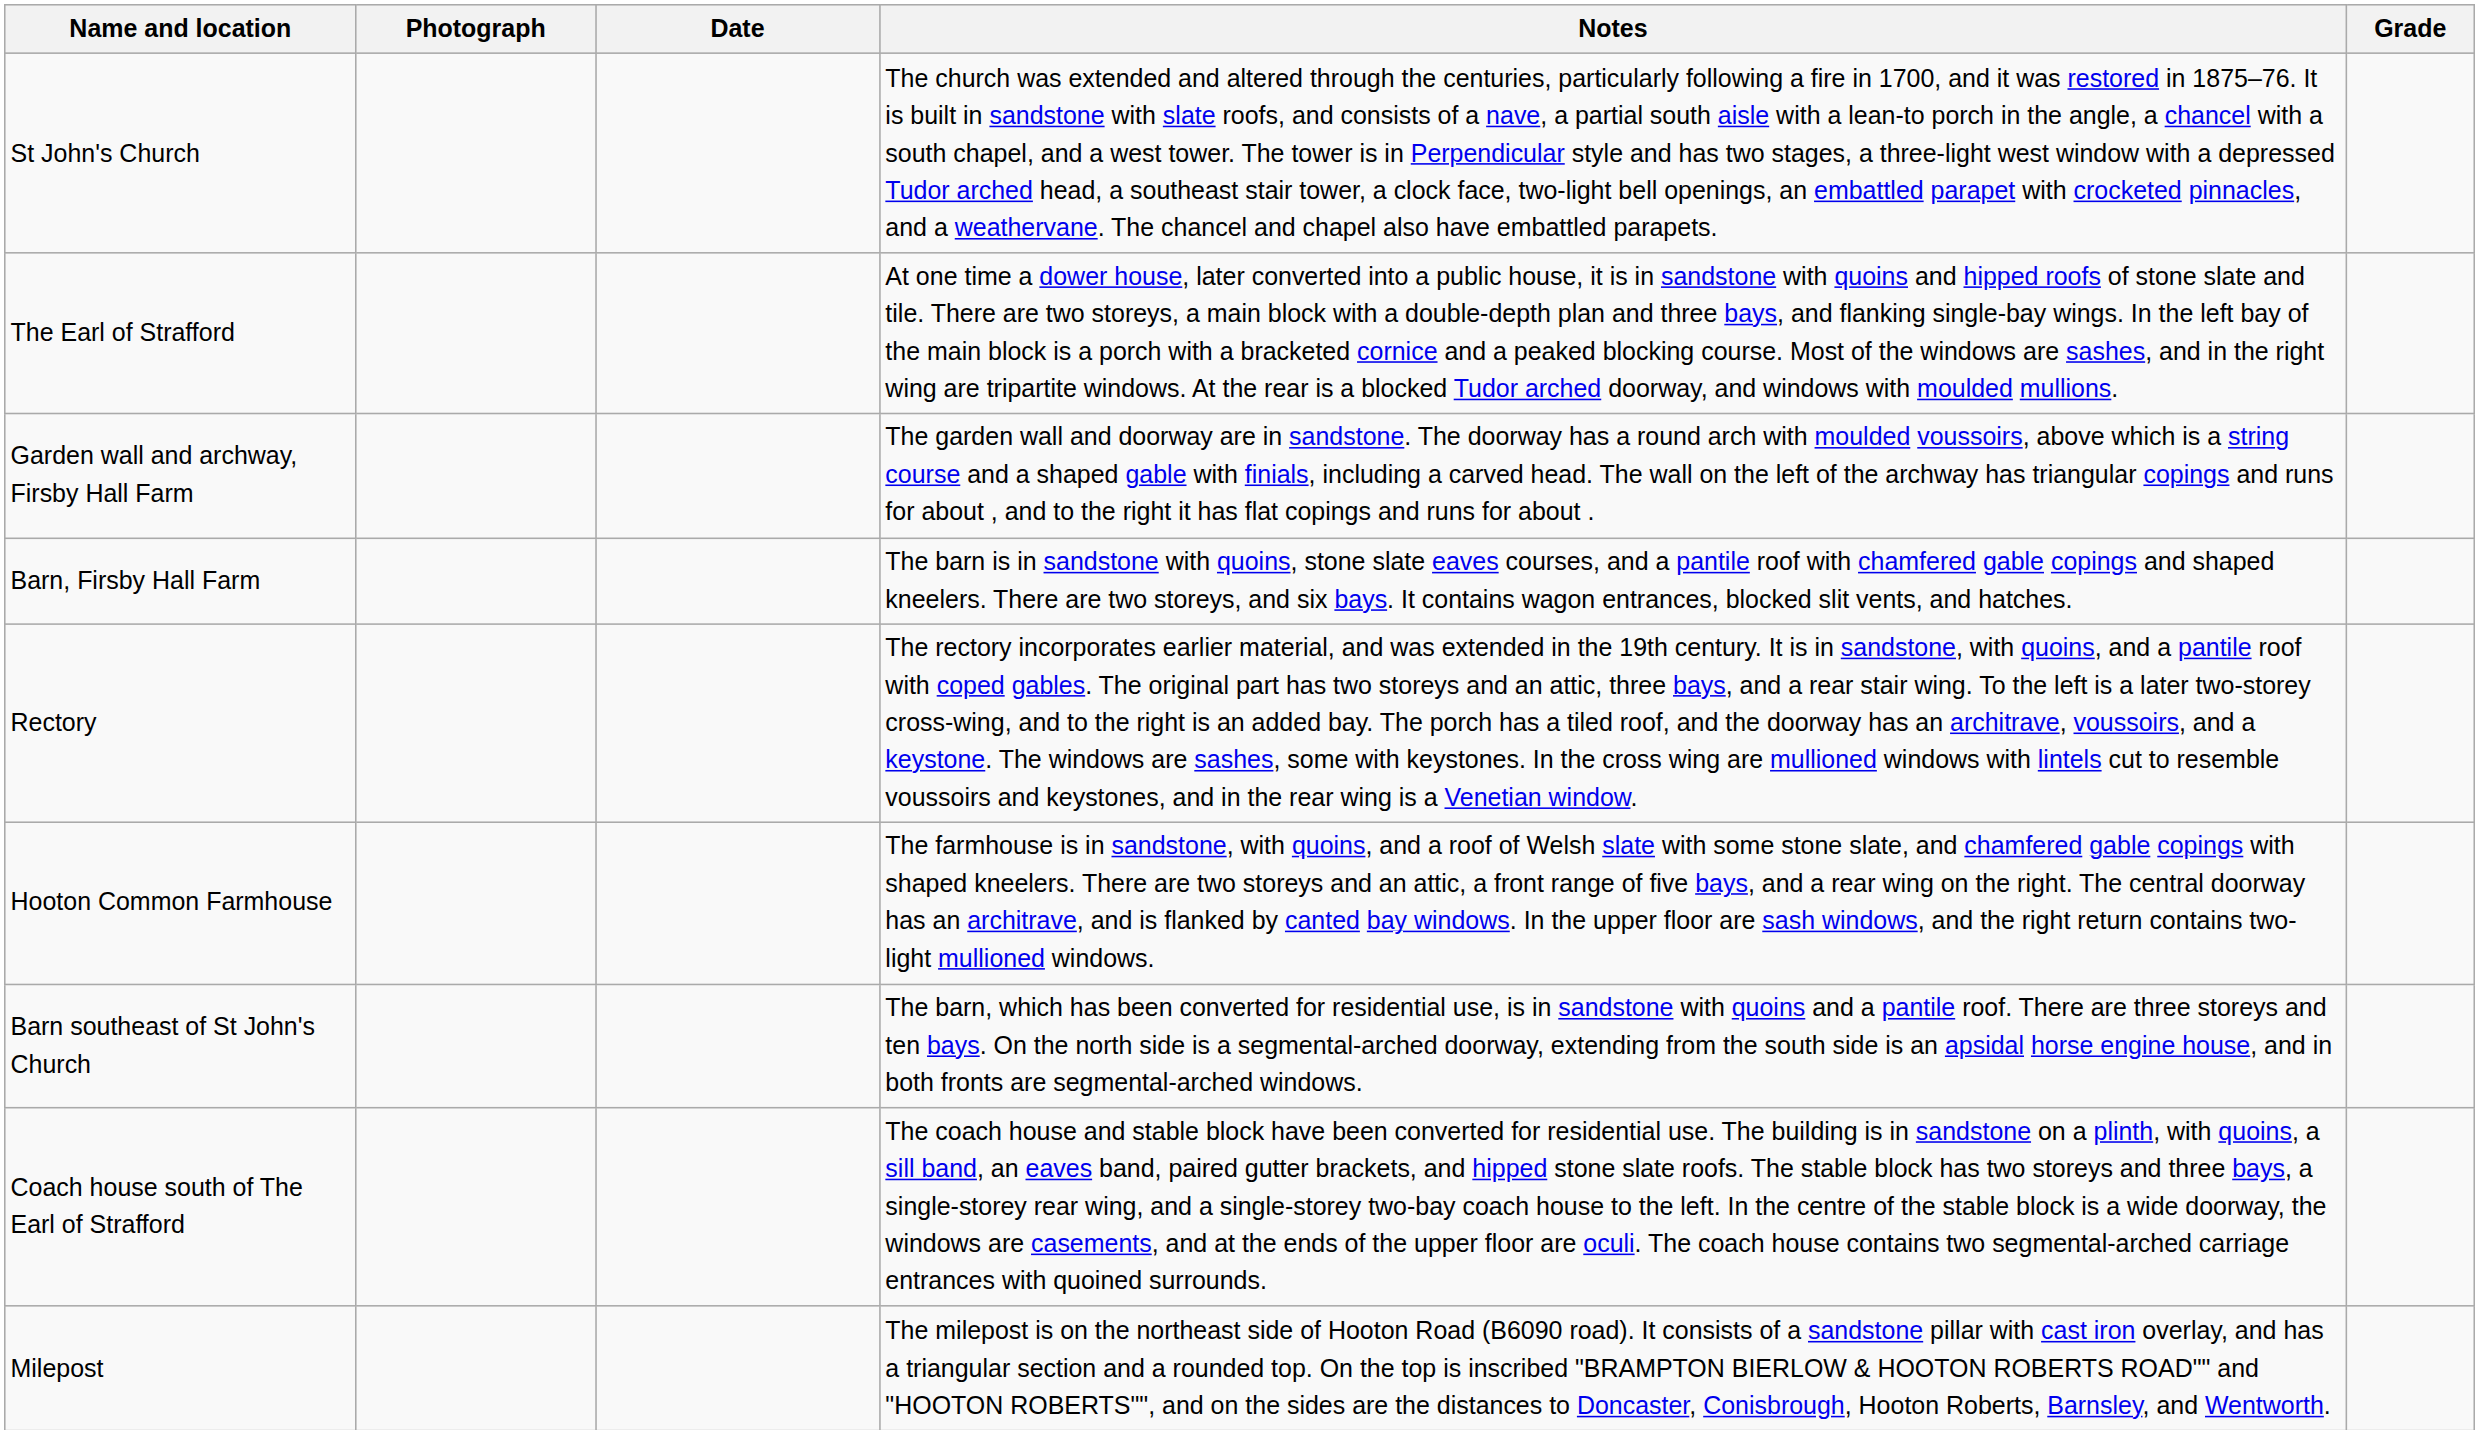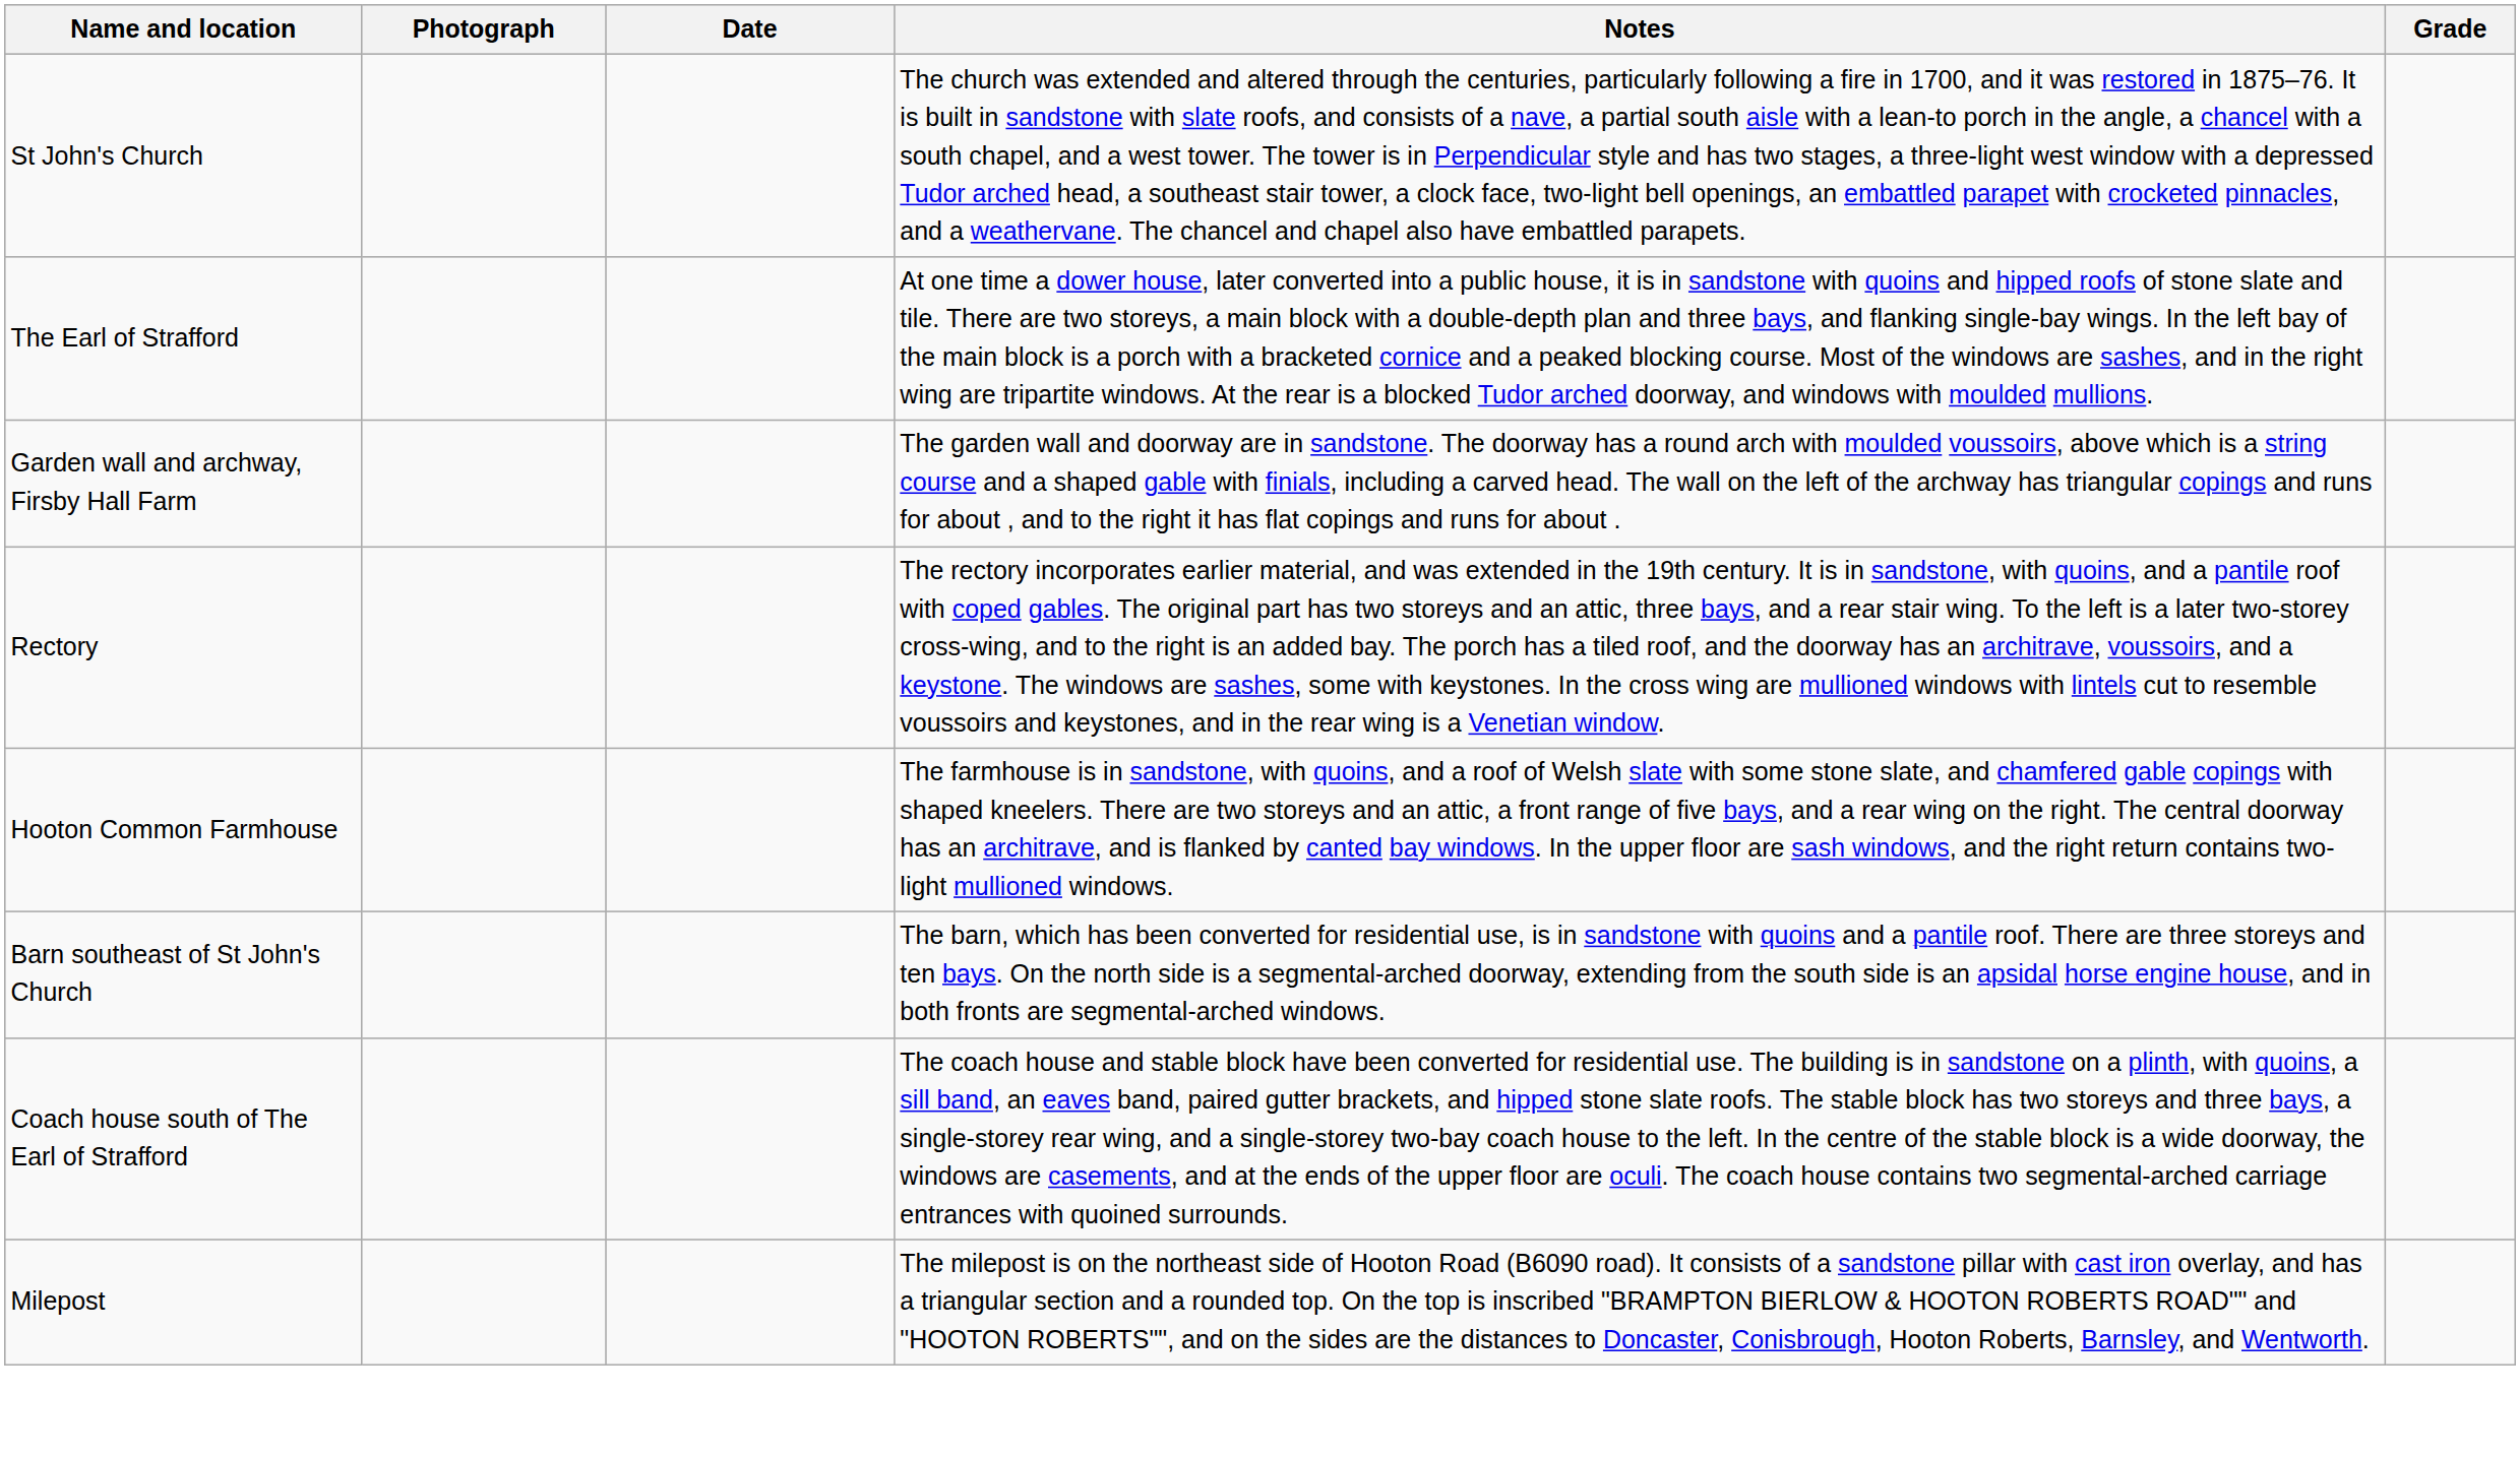- row: Barn, Firsby Hall Farm | The barn is in sandstone with quoins, stone slate eaves courses, and a pantile roof with chamfered gable copings and shaped kneelers. There are two storeys, and six bays. It contains wagon entrances, blocked slit vents, and hatches.
